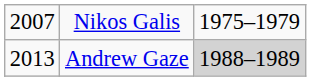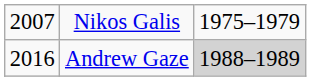Andrew Gaze | column 1: 2013 -> 2016
